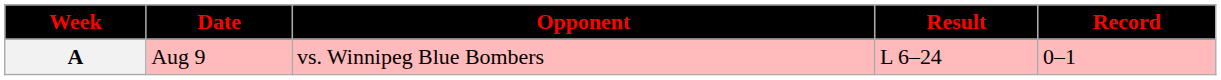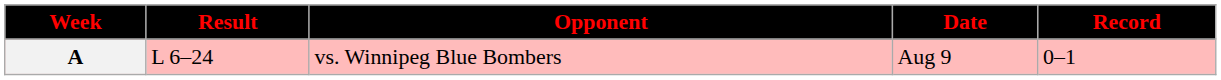columns swapped: Date <-> Result
